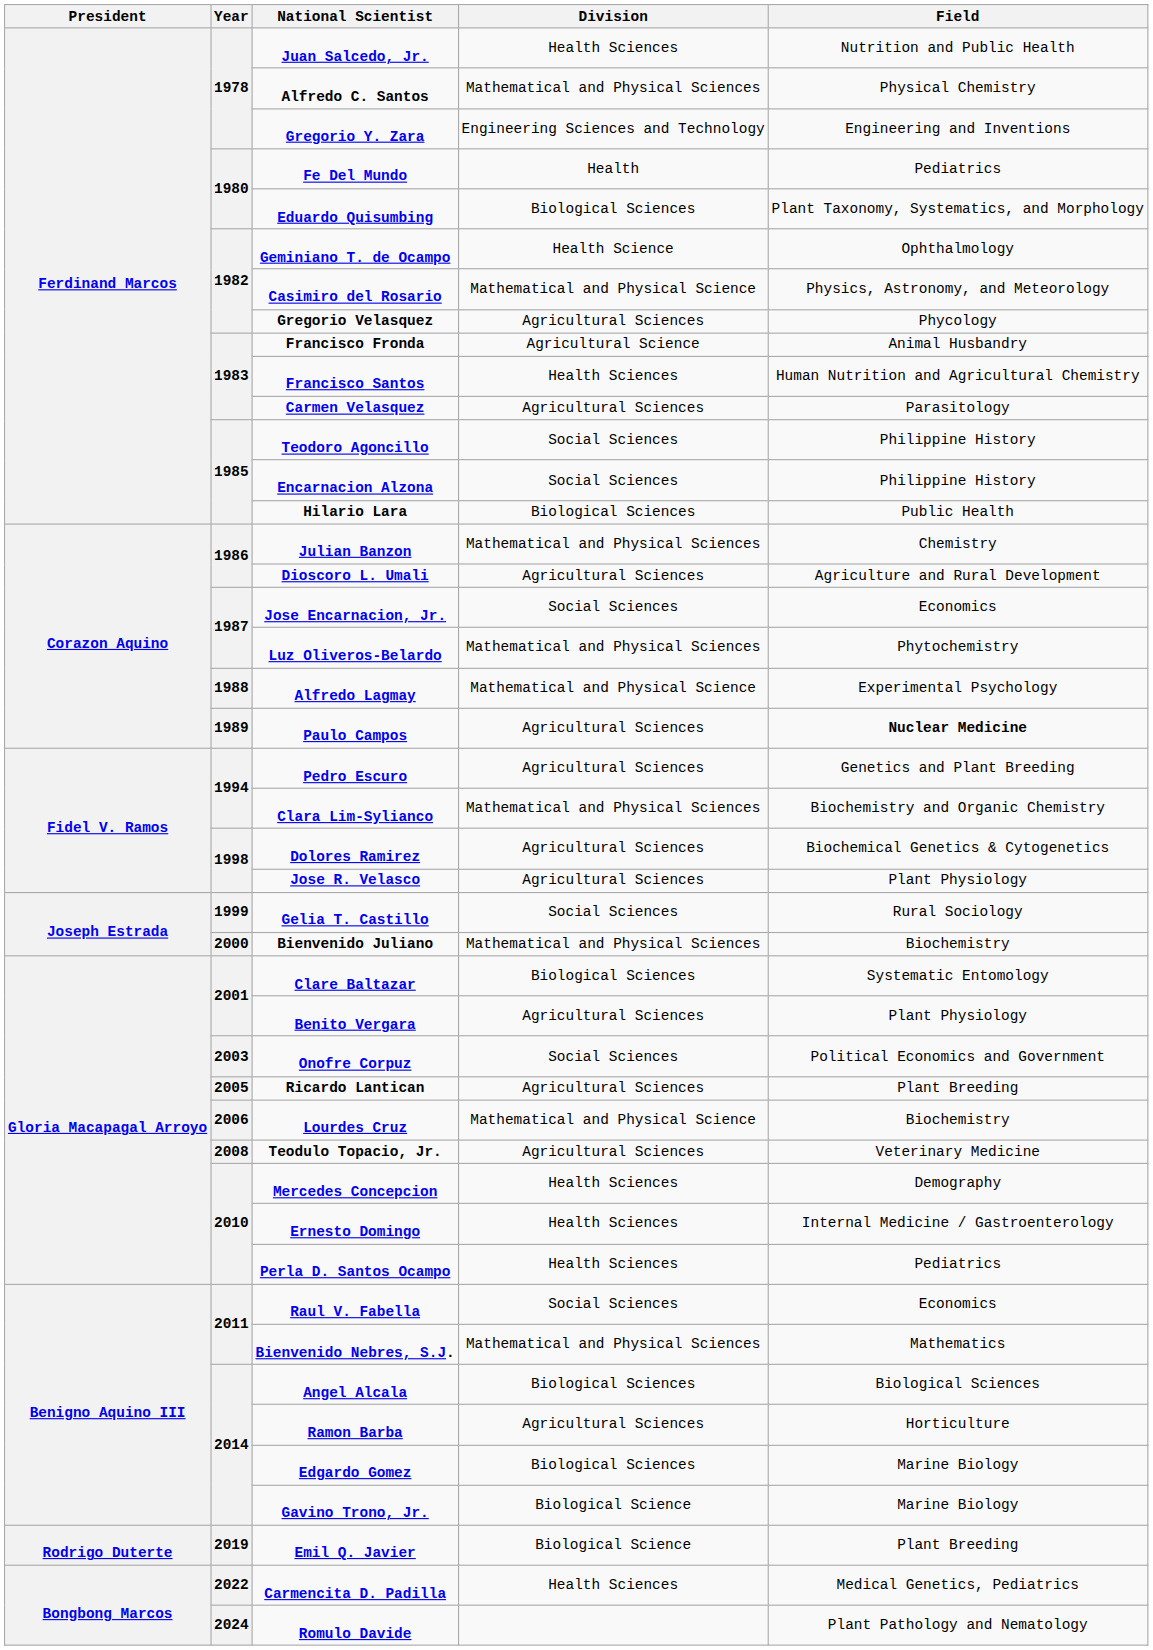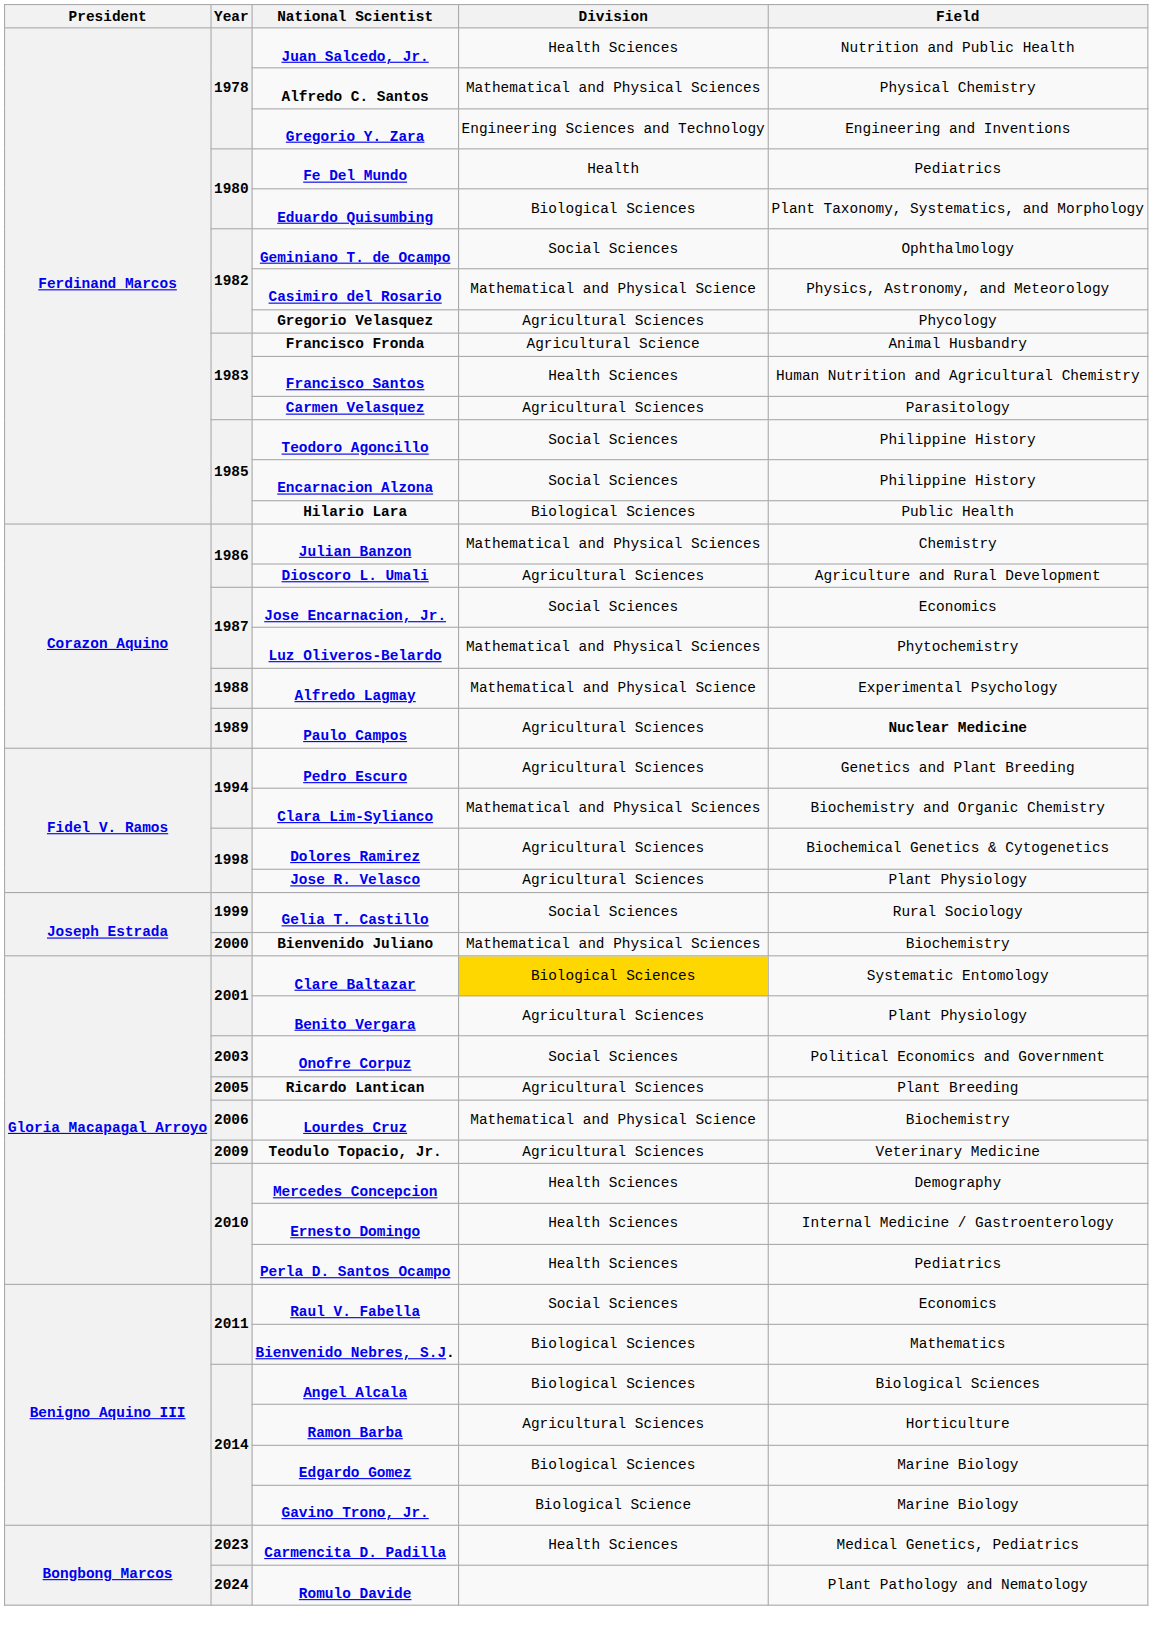Geminiano T. de Ocampo | Division: Health Science -> Social Sciences
Clare Baltazar | Division: no background -> gold background
Teodulo Topacio, Jr. | Year: 2008 -> 2009
Bienvenido Nebres, S.J. | Division: Mathematical and Physical Sciences -> Biological Sciences
- row: Rodrigo Duterte | 2019 | Emil Q. Javier | Biological Science | Plant Breeding
Carmencita D. Padilla | Year: 2022 -> 2023
